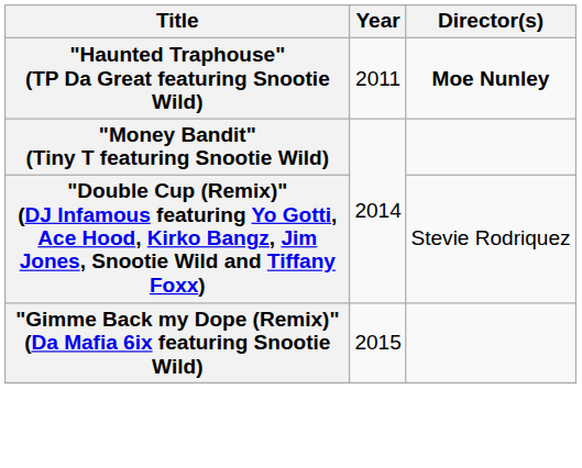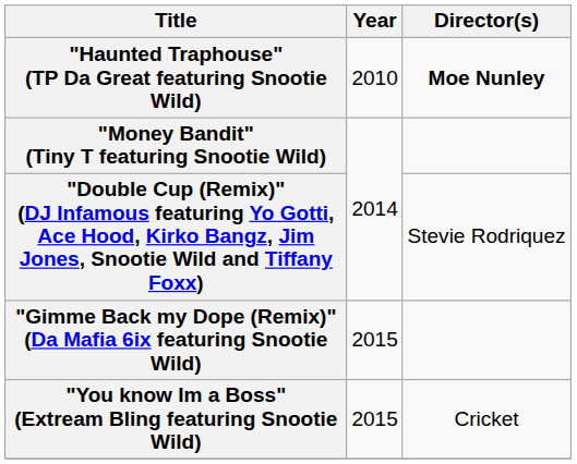"Haunted Traphouse" (TP Da Great featuring Snootie Wild) | Year: 2011 -> 2010
+ row: "You know Im a Boss" (Extream Bling featuring Snootie Wild) | 2015 | Cricket
